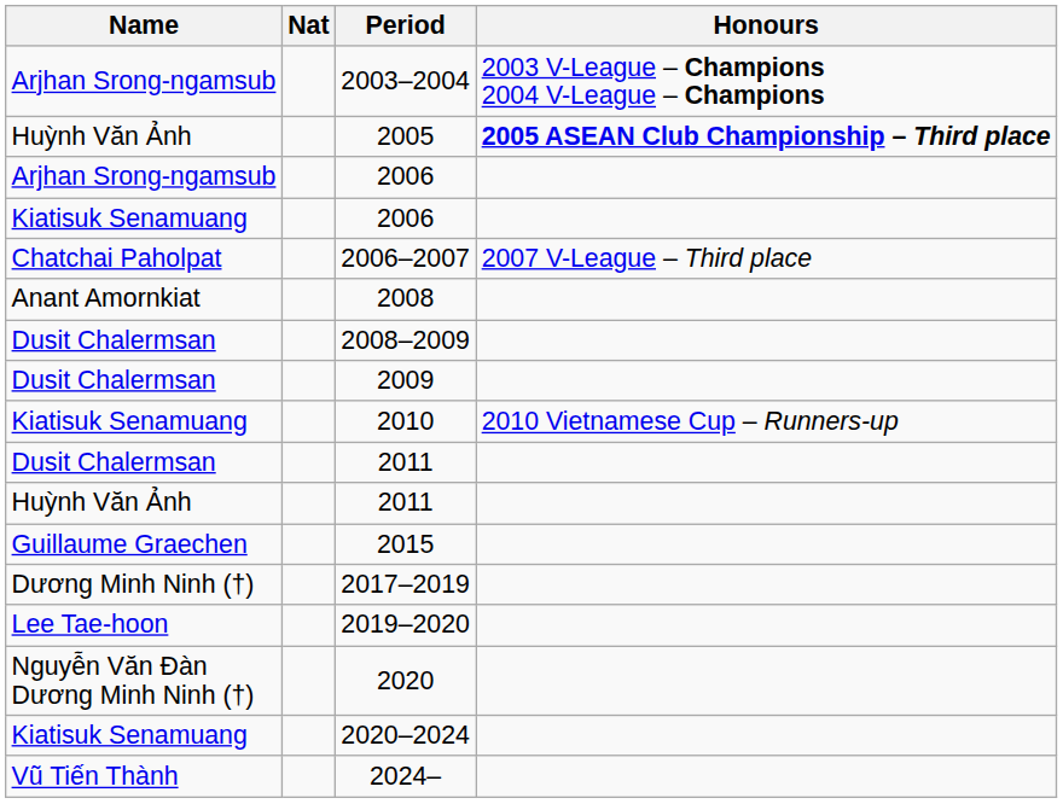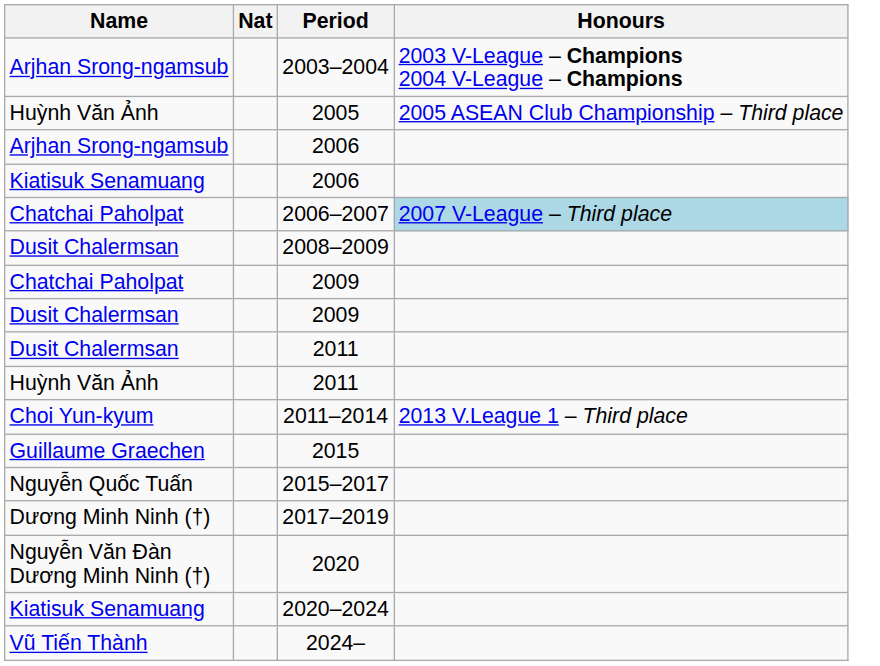2005 | Honours: bold -> normal
2006–2007 | Honours: no background -> lightblue background
- row: Anant Amornkiat | 2008
+ row: Chatchai Paholpat | 2009
- row: Kiatisuk Senamuang | 2010 | 2010 Vietnamese Cup – Runners-up
+ row: Choi Yun-kyum | 2011–2014 | 2013 V.League 1 – Third place
+ row: Nguyễn Quốc Tuấn | 2015–2017
- row: Lee Tae-hoon | 2019–2020
